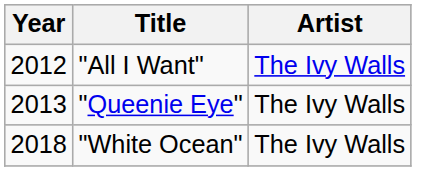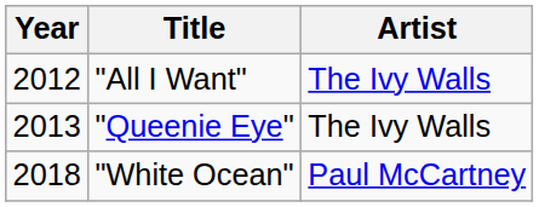"White Ocean" | Artist: The Ivy Walls -> Paul McCartney
